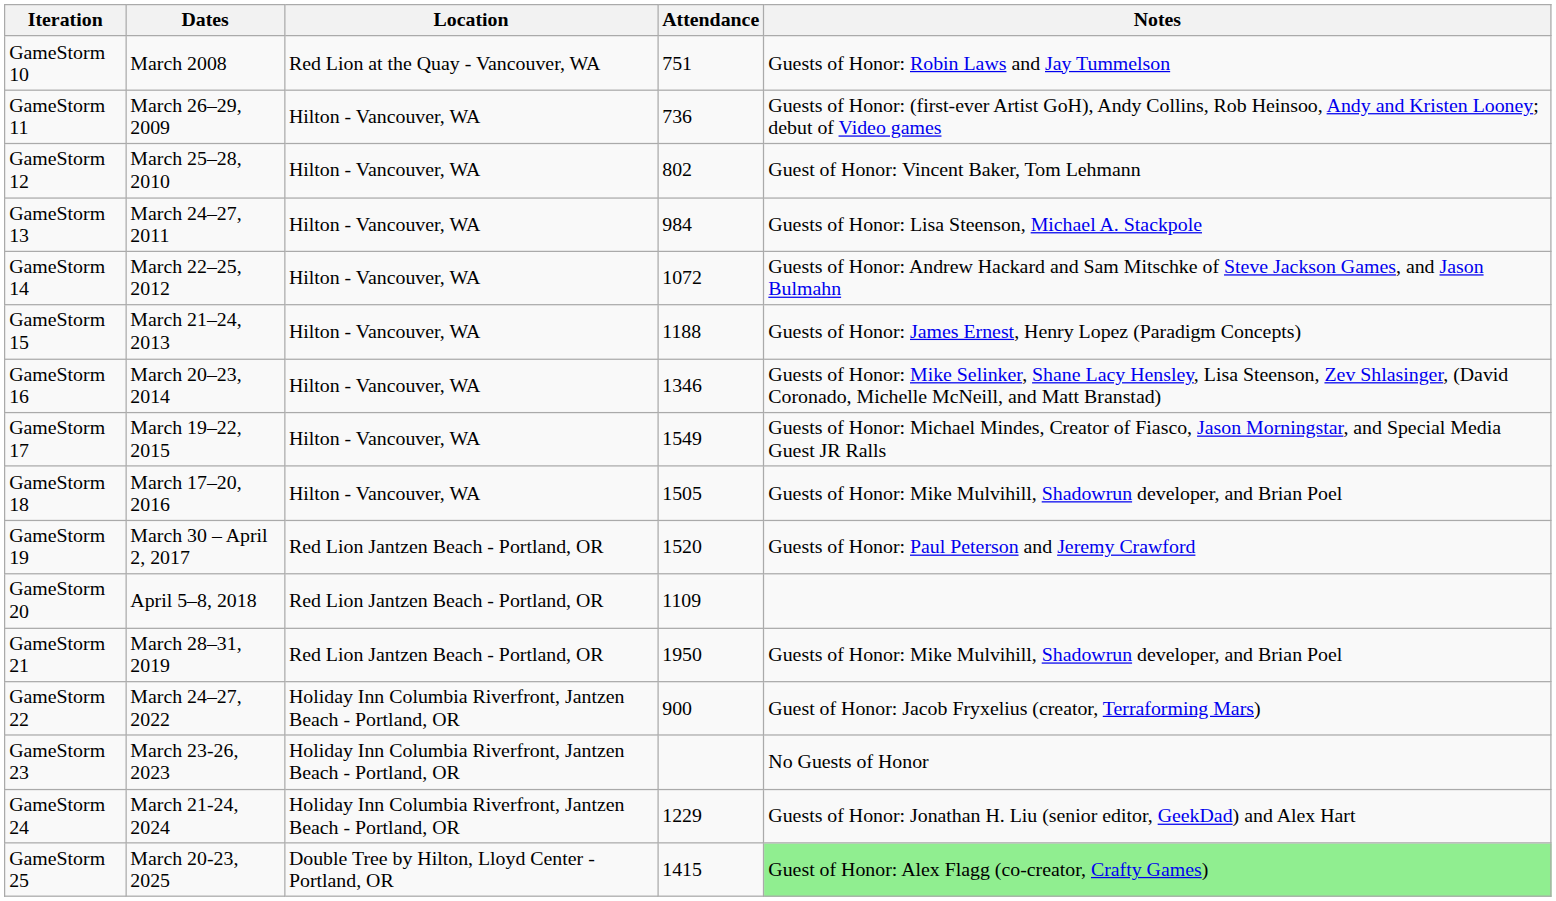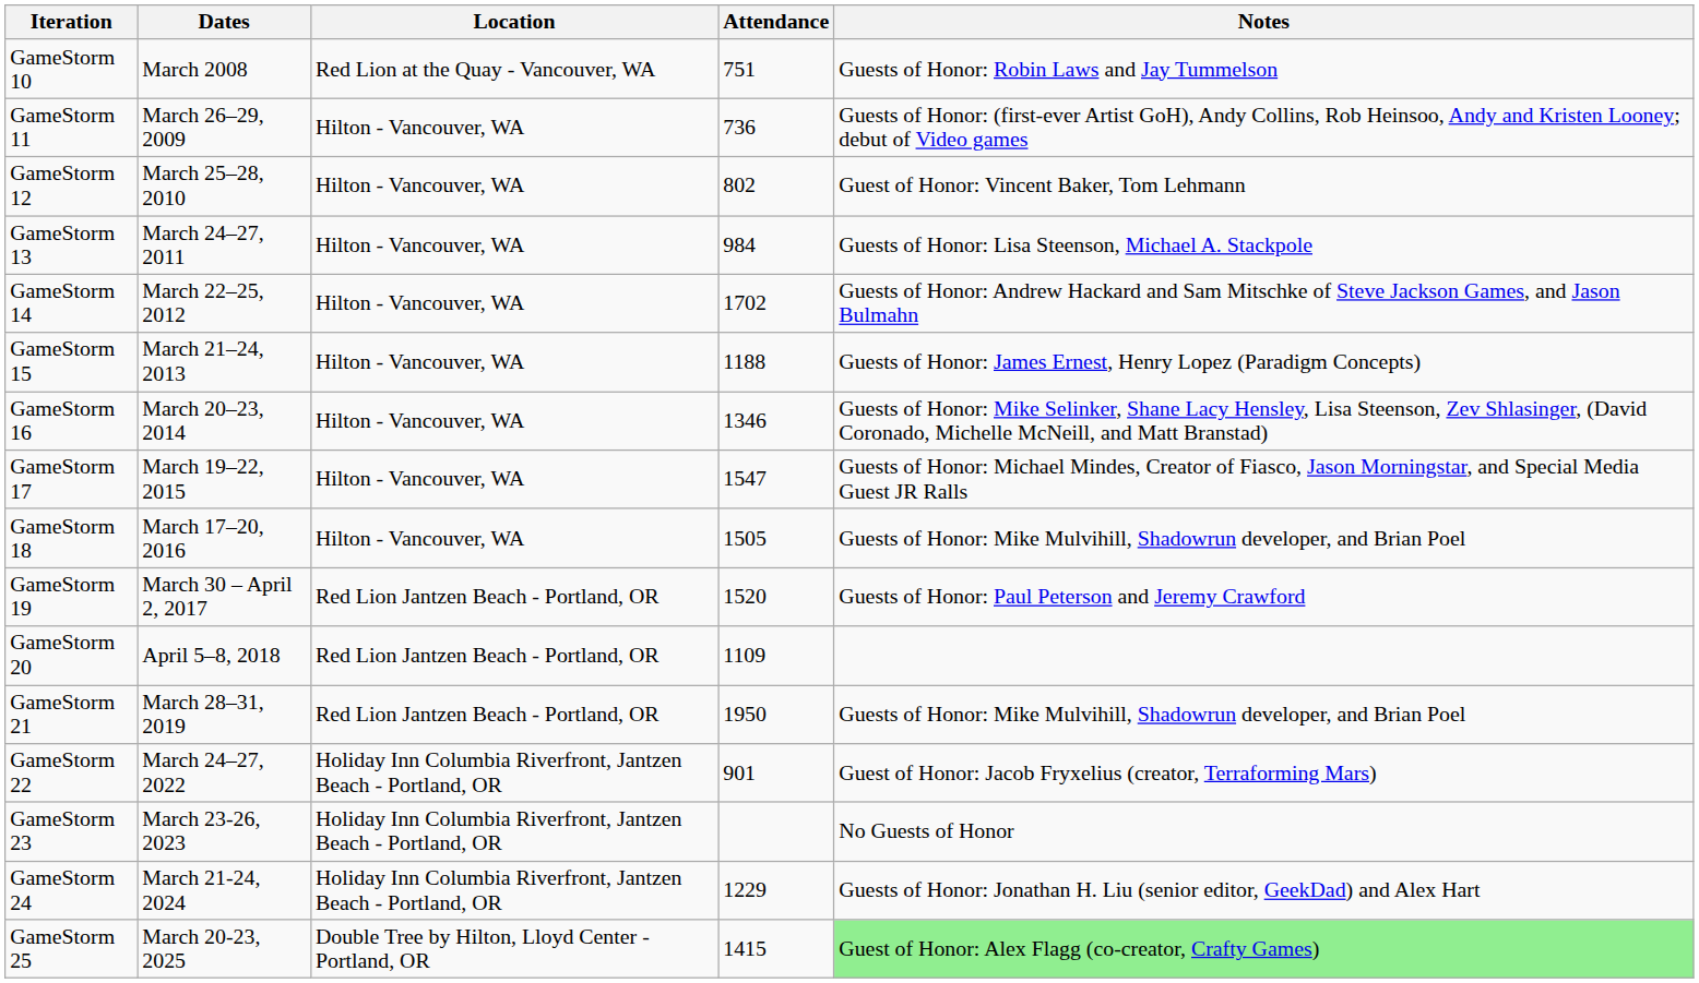GameStorm 14 | Attendance: 1072 -> 1702
GameStorm 17 | Attendance: 1549 -> 1547
GameStorm 22 | Attendance: 900 -> 901
